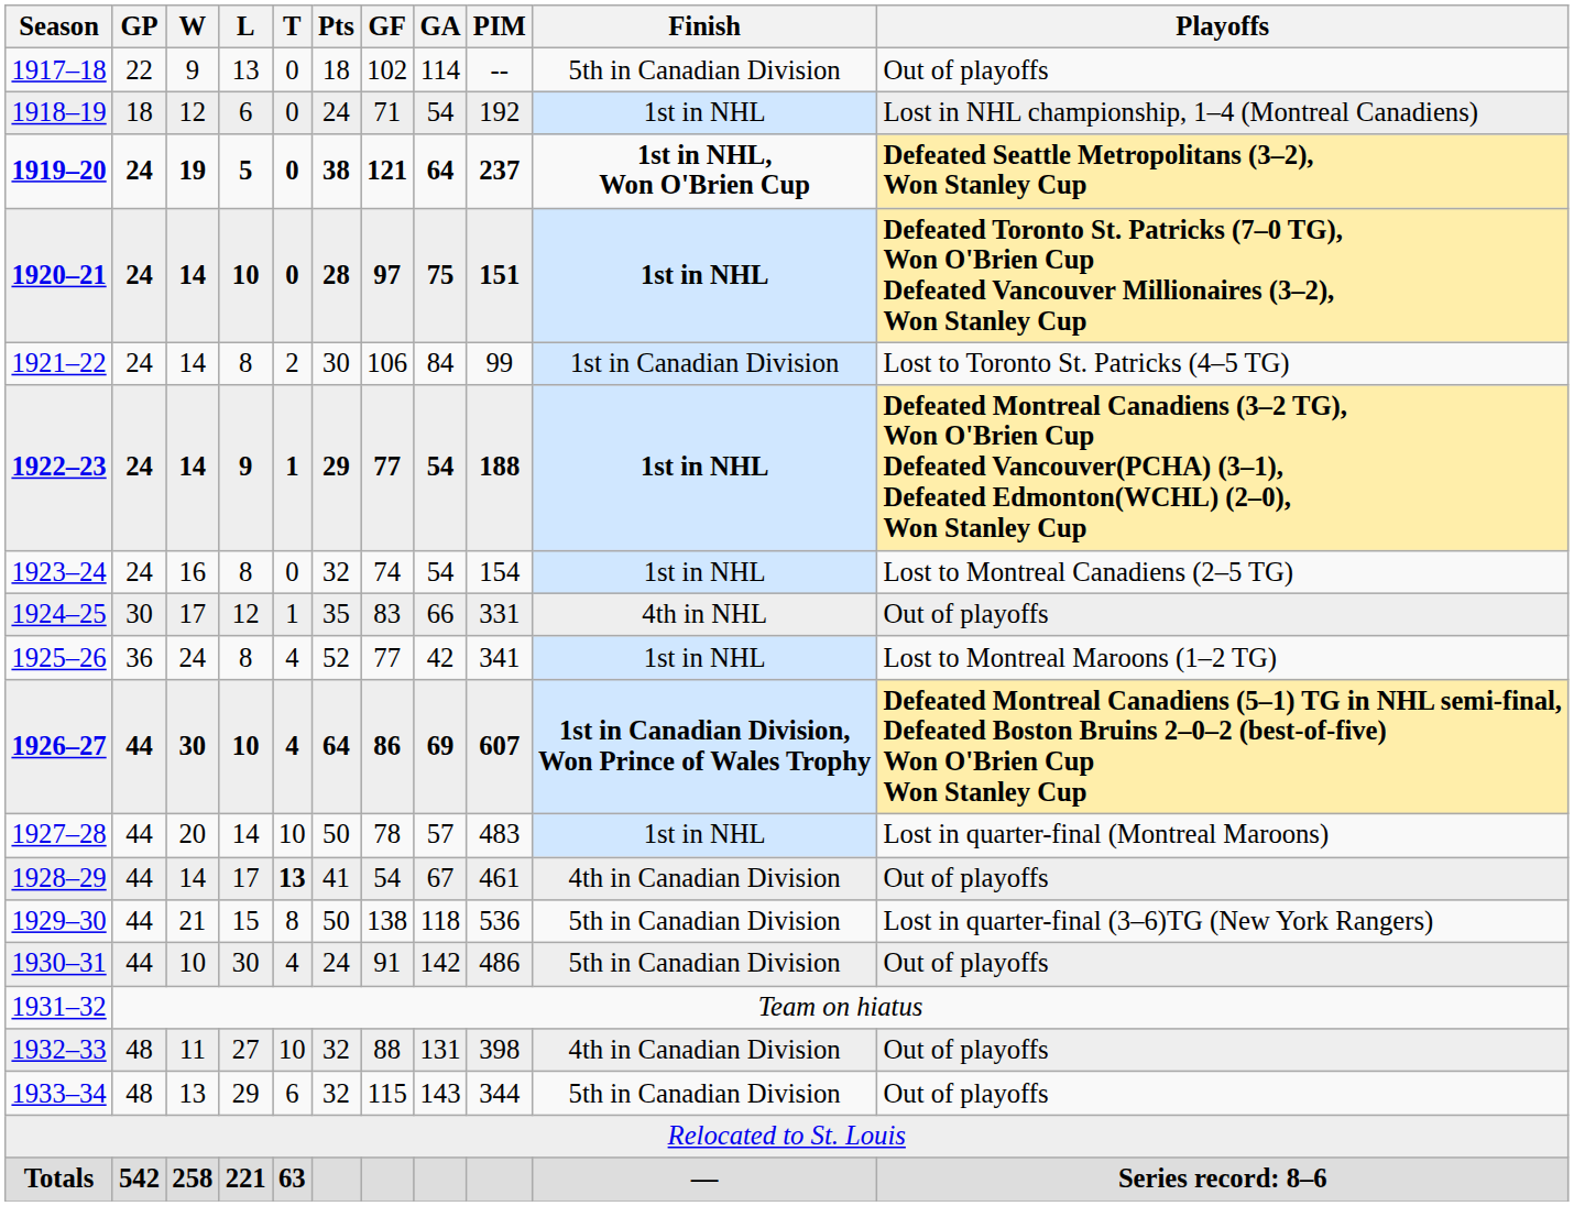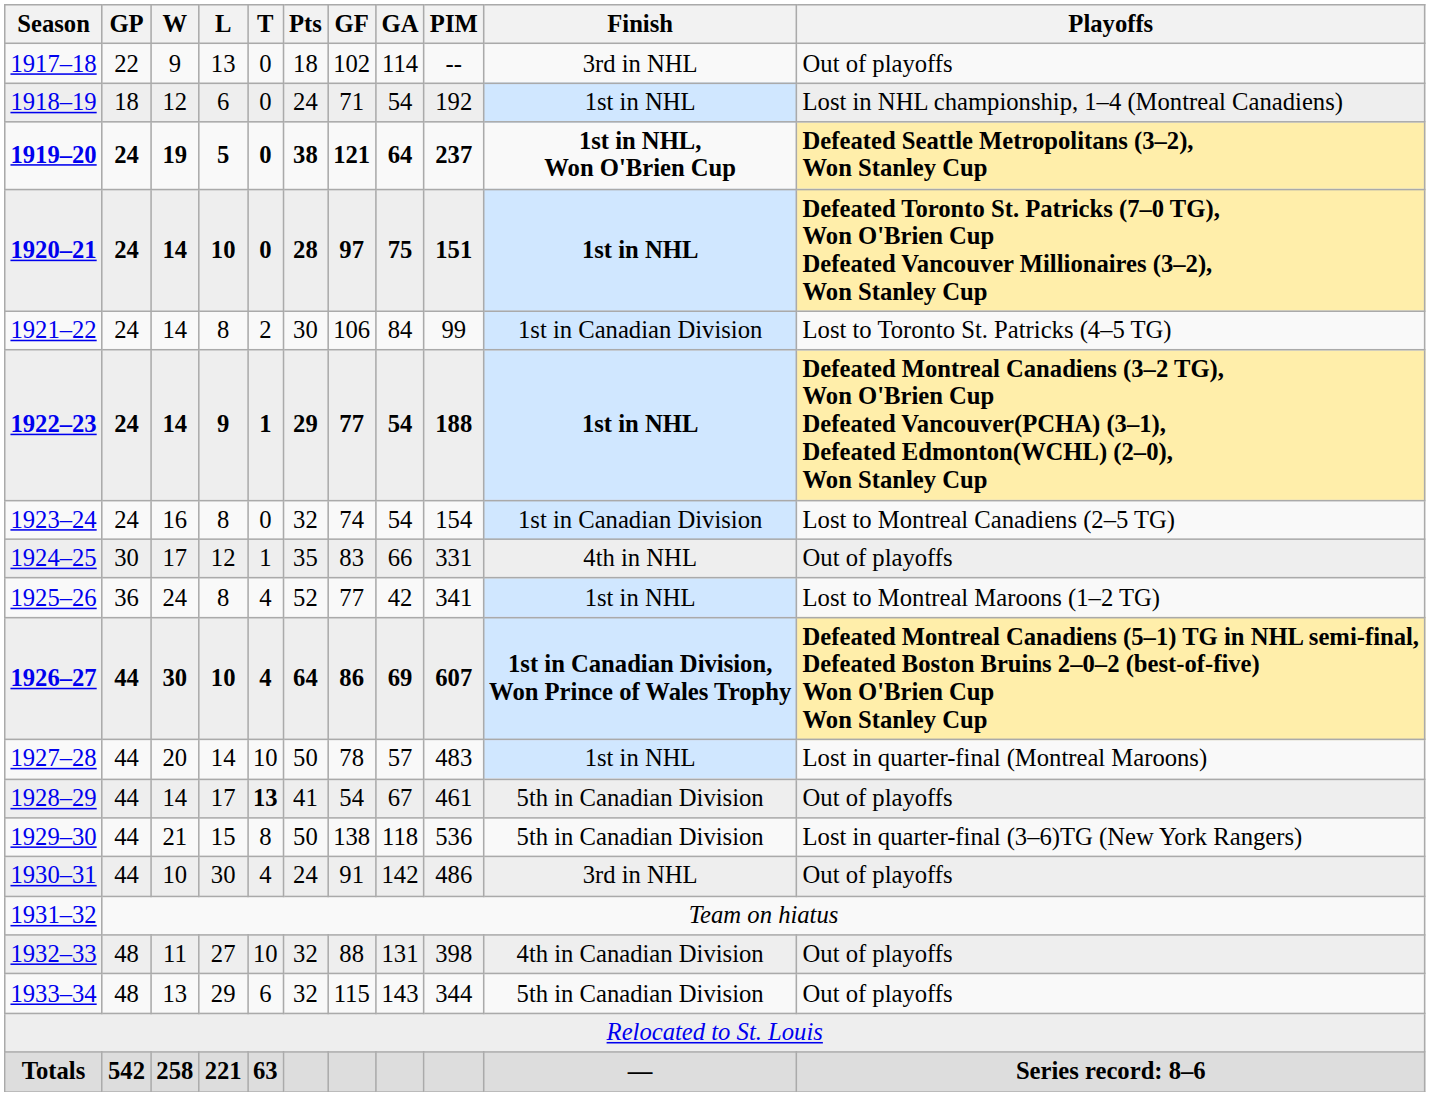1917–18 | Finish: 5th in Canadian Division -> 3rd in NHL
1923–24 | Finish: 1st in NHL -> 1st in Canadian Division
1928–29 | Finish: 4th in Canadian Division -> 5th in Canadian Division
1930–31 | Finish: 5th in Canadian Division -> 3rd in NHL
